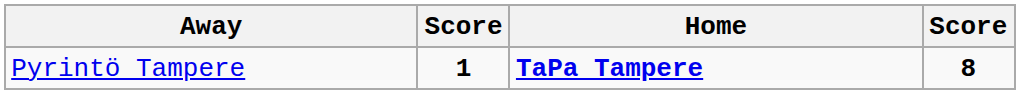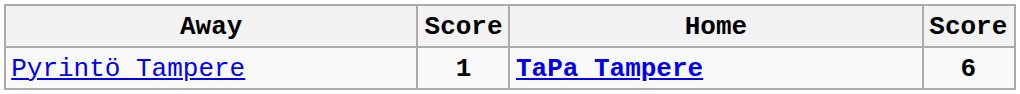Pyrintö Tampere | column 4: 8 -> 6
